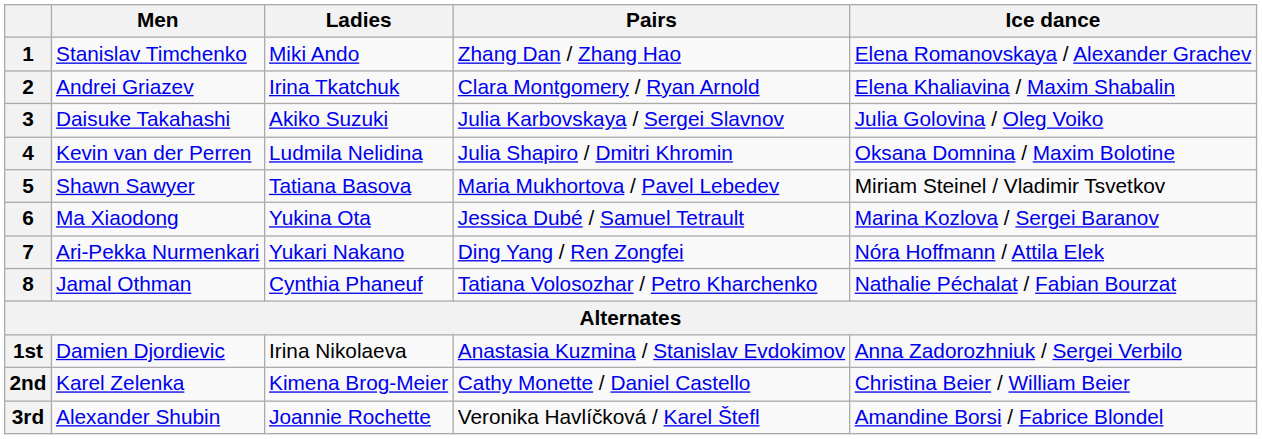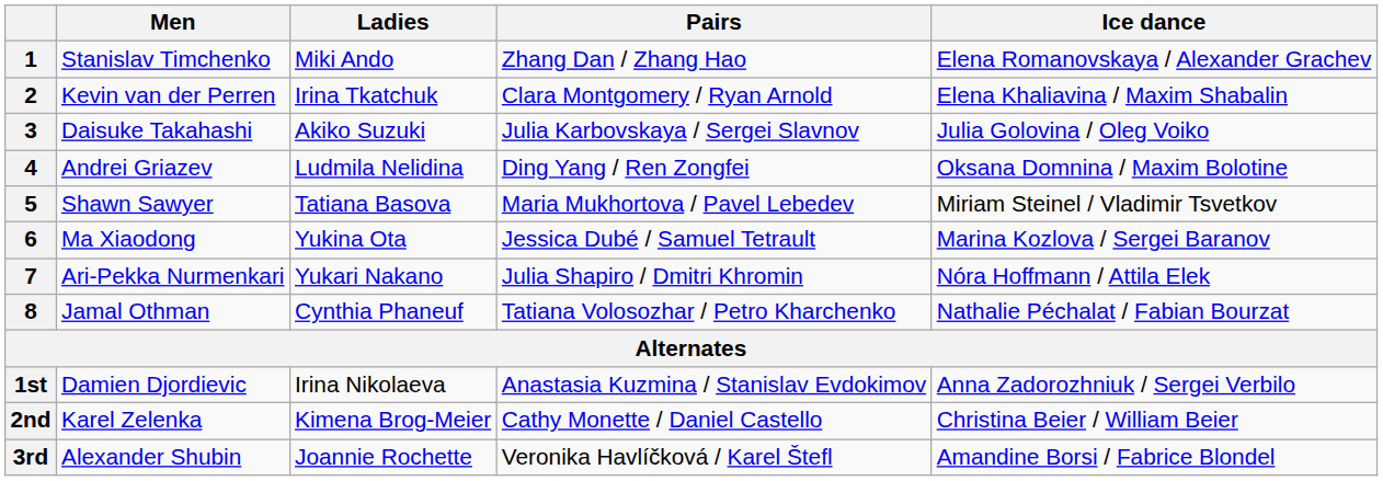2 | Men: Andrei Griazev -> Kevin van der Perren
4 | Men: Kevin van der Perren -> Andrei Griazev
4 | Pairs: Julia Shapiro / Dmitri Khromin -> Ding Yang / Ren Zongfei
7 | Pairs: Ding Yang / Ren Zongfei -> Julia Shapiro / Dmitri Khromin
